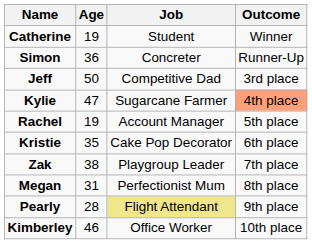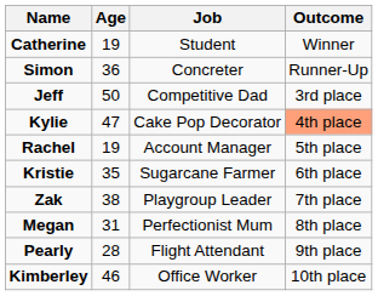Kylie | Job: Sugarcane Farmer -> Cake Pop Decorator
Kristie | Job: Cake Pop Decorator -> Sugarcane Farmer
Pearly | Job: khaki background -> no background
